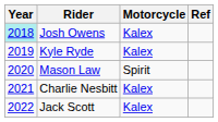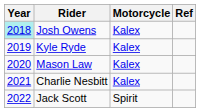Mason Law | Motorcycle: Spirit -> Kalex
Jack Scott | Motorcycle: Kalex -> Spirit
